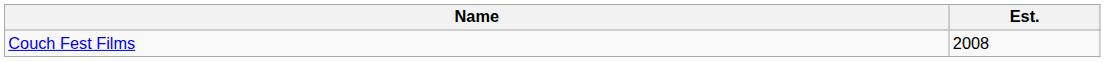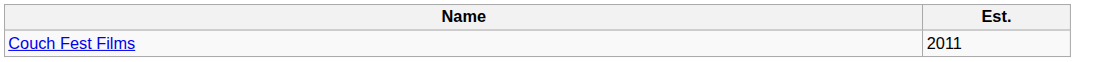Couch Fest Films | Est.: 2008 -> 2011
